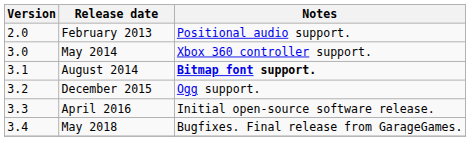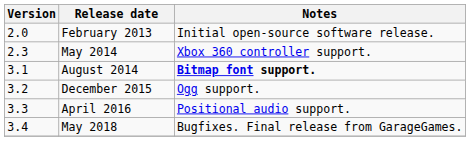February 2013 | Notes: Positional audio support. -> Initial open-source software release.
May 2014 | Version: 3.0 -> 2.3
April 2016 | Notes: Initial open-source software release. -> Positional audio support.
